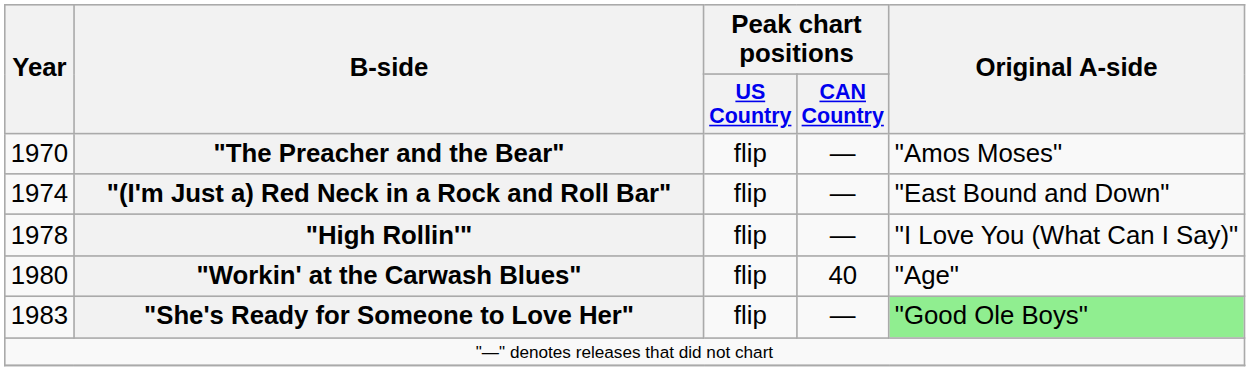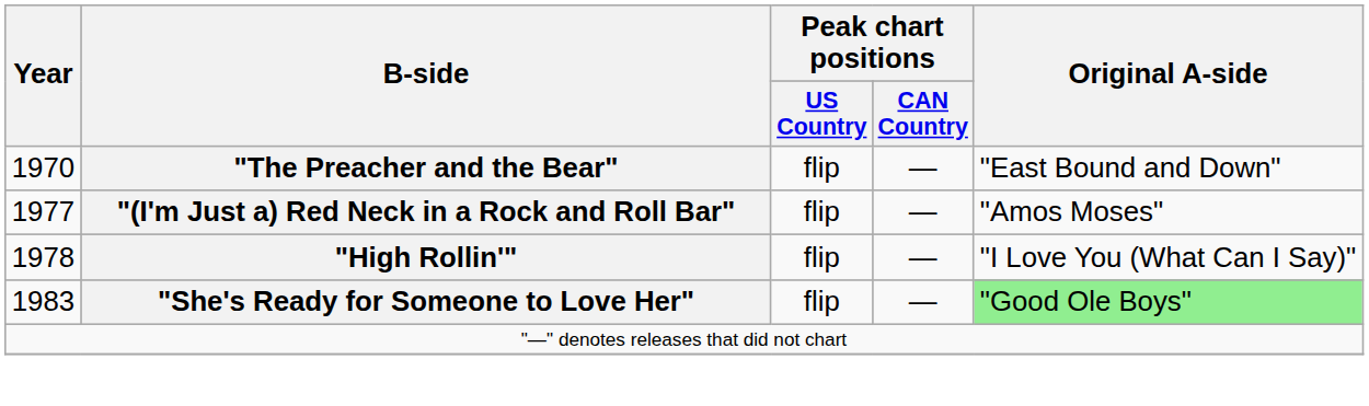"The Preacher and the Bear" | Original A-side: "Amos Moses" -> "East Bound and Down"
"(I'm Just a) Red Neck in a Rock and Roll Bar" | Year: 1974 -> 1977
"(I'm Just a) Red Neck in a Rock and Roll Bar" | Original A-side: "East Bound and Down" -> "Amos Moses"
- row: 1980 | "Workin' at the Carwash Blues" | flip | 40 | "Age"
